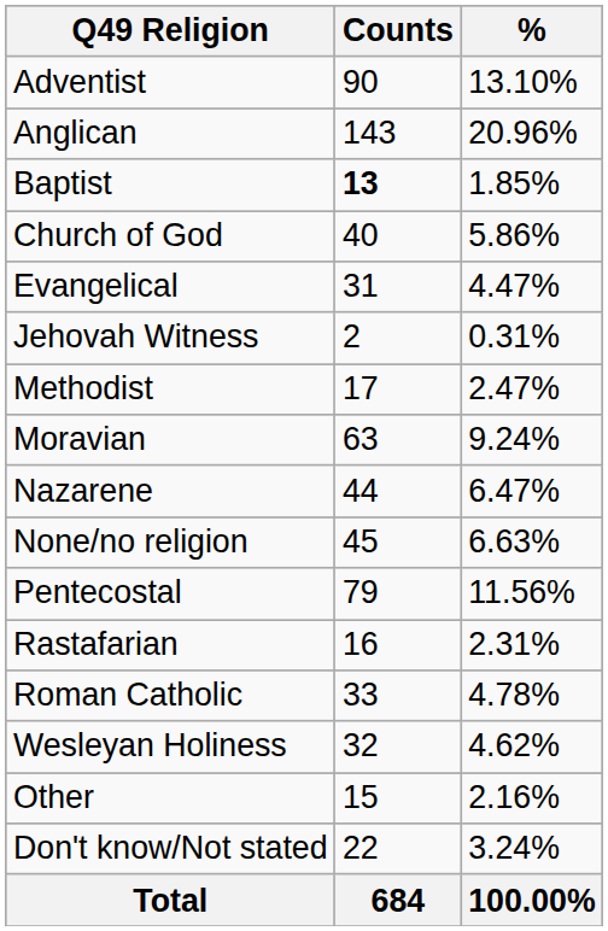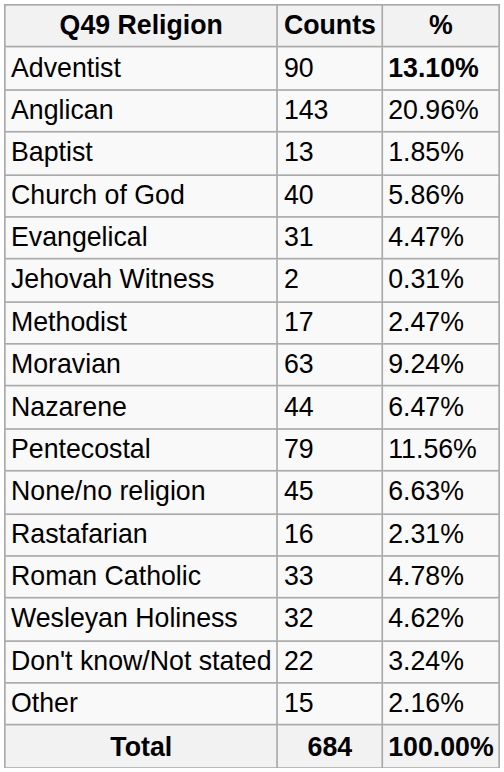Adventist | %: normal -> bold
Baptist | Counts: bold -> normal
rows swapped: None/no religion <-> Pentecostal
rows swapped: Other <-> Don't know/Not stated
